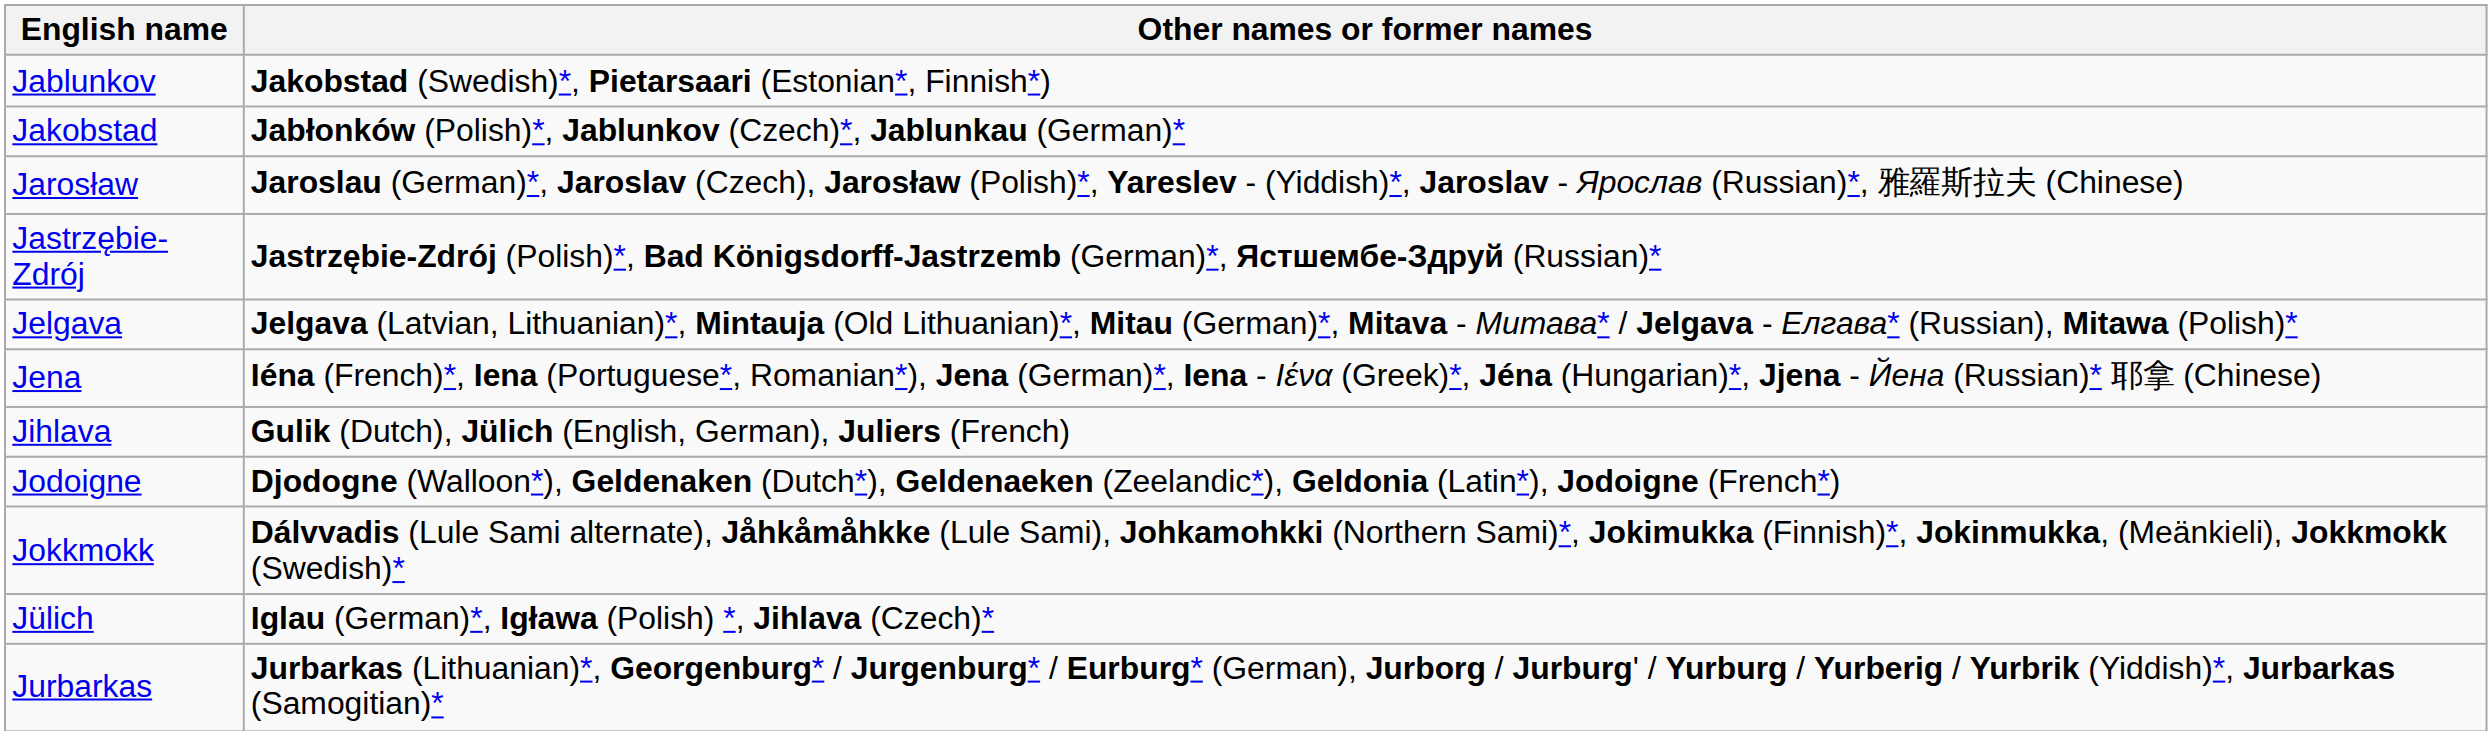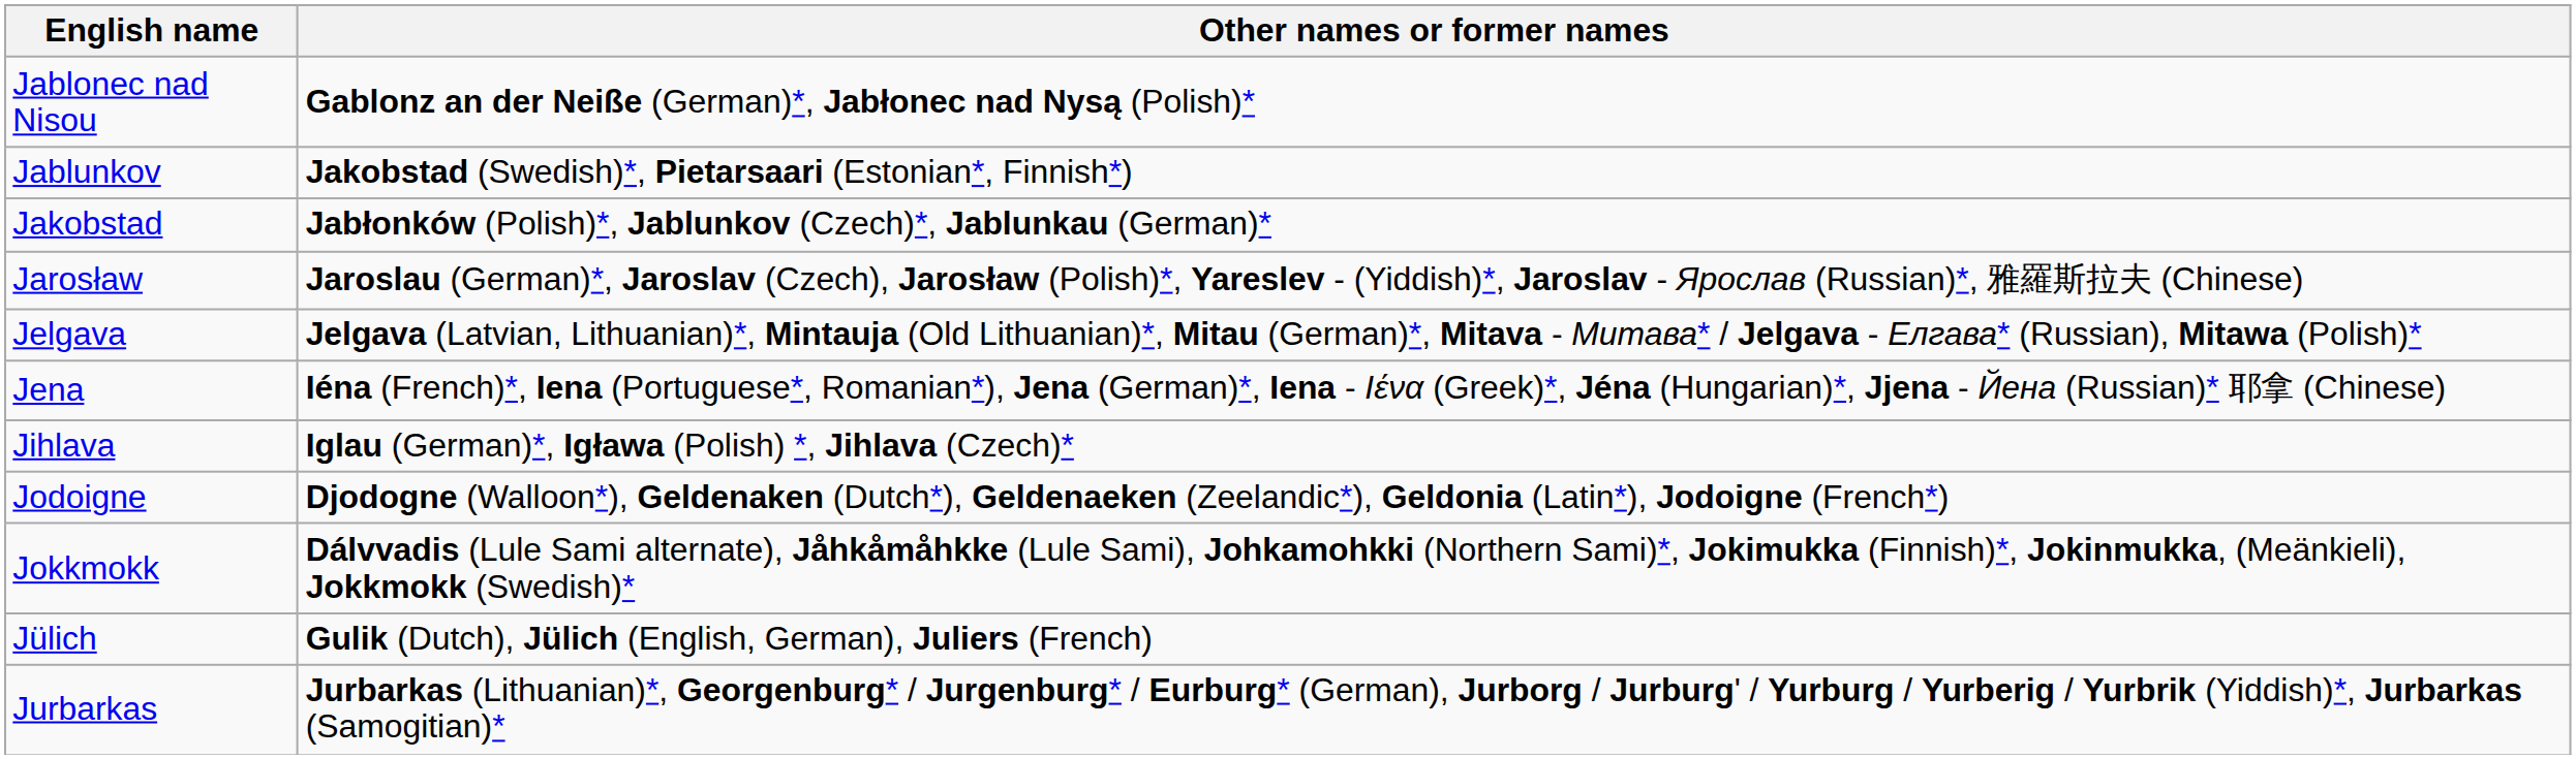+ row: Jablonec nad Nisou | Gablonz an der Neiße (German)*, Jabłonec nad Nysą (Polish)*
- row: Jastrzębie-Zdrój | Jastrzębie-Zdrój (Polish)*, Bad Königsdorff-Jastrzemb (German)*, Ястшембе-Здруй (Russian)*
Jihlava | Other names or former names: Gulik (Dutch), Jülich (English, German), Juliers (French) -> Iglau (German)*, Igława (Polish) *, Jihlava (Czech)*
Jülich | Other names or former names: Iglau (German)*, Igława (Polish) *, Jihlava (Czech)* -> Gulik (Dutch), Jülich (English, German), Juliers (French)
